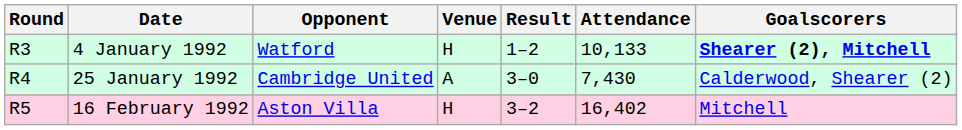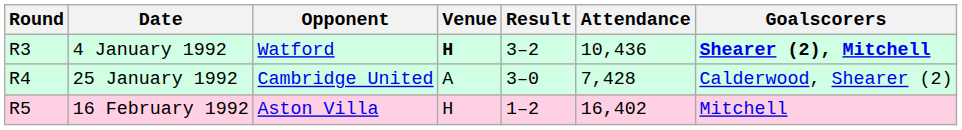4 January 1992 | Venue: normal -> bold
4 January 1992 | Result: 1–2 -> 3–2
4 January 1992 | Attendance: 10,133 -> 10,436
25 January 1992 | Attendance: 7,430 -> 7,428
16 February 1992 | Result: 3–2 -> 1–2
